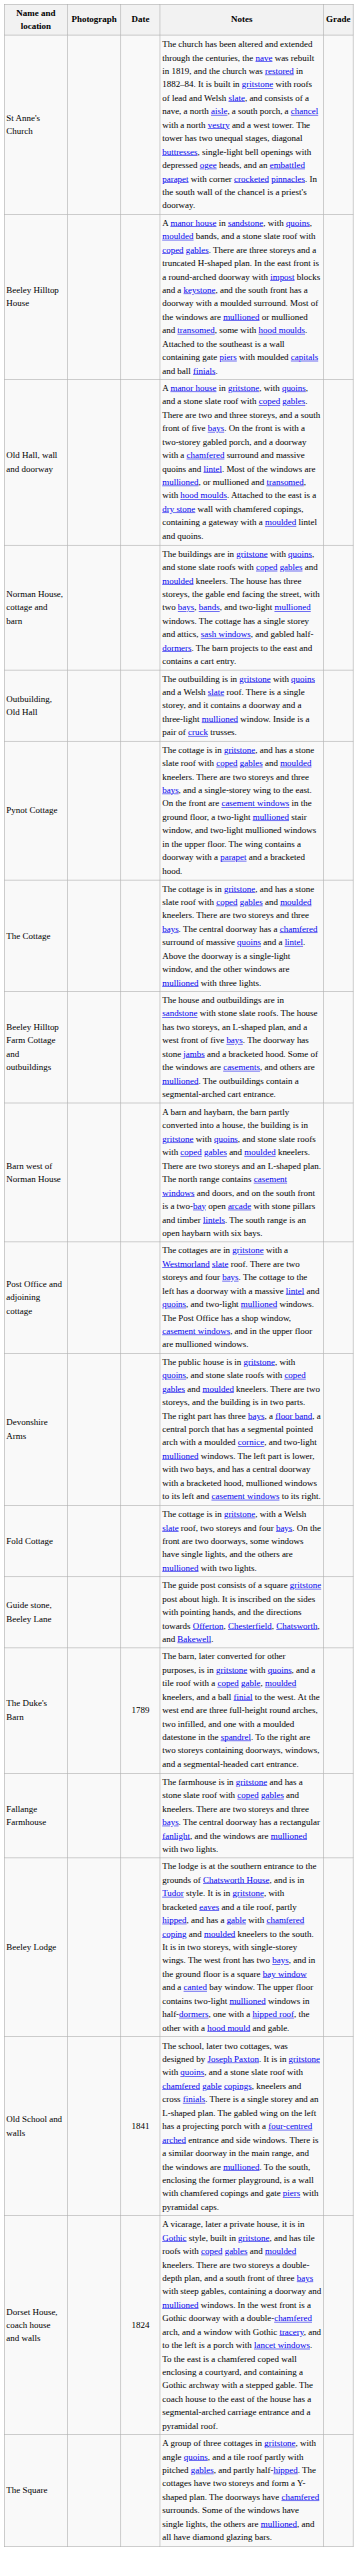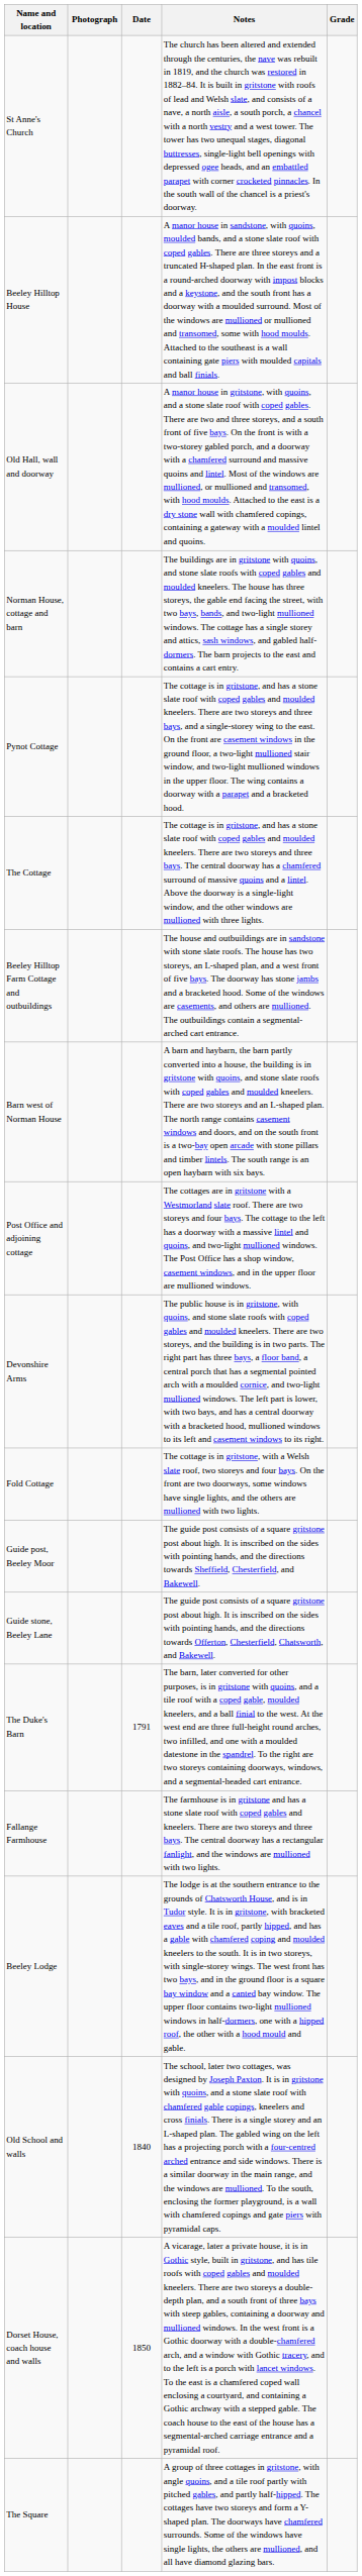- row: Outbuilding, Old Hall | The outbuilding is in gritstone with quoins and a Welsh slate roof. There is a single storey, and it contains a doorway and a three-light mullioned window. Inside is a pair of cruck trusses.
+ row: Guide post, Beeley Moor | The guide post consists of a square gritstone post about high. It is inscribed on the sides with pointing hands, and the directions towards Sheffield, Chesterfield, and Bakewell.
The Duke's Barn | Date: 1789 -> 1791
Old School and walls | Date: 1841 -> 1840
Dorset House, coach house and walls | Date: 1824 -> 1850
